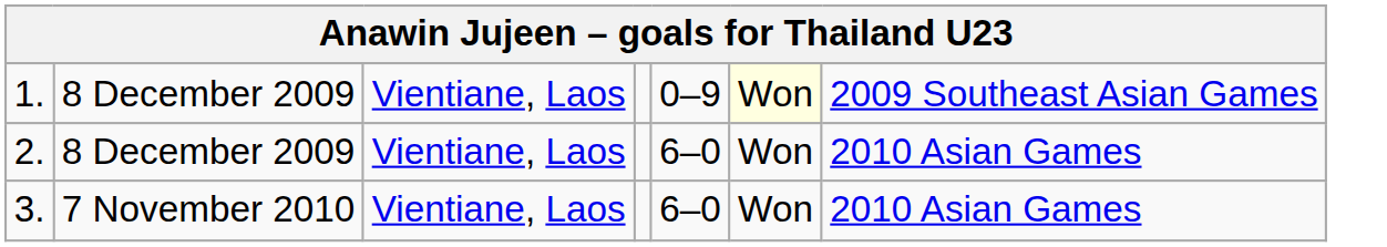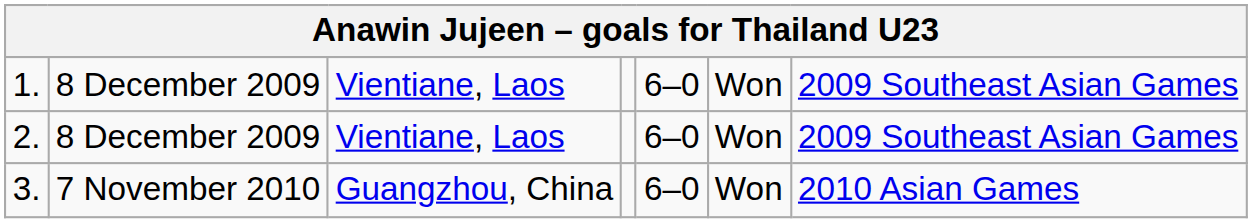1. | column 5: 0–9 -> 6–0
1. | column 6: lightyellow background -> no background
2. | column 7: 2010 Asian Games -> 2009 Southeast Asian Games
3. | column 3: Vientiane, Laos -> Guangzhou, China
